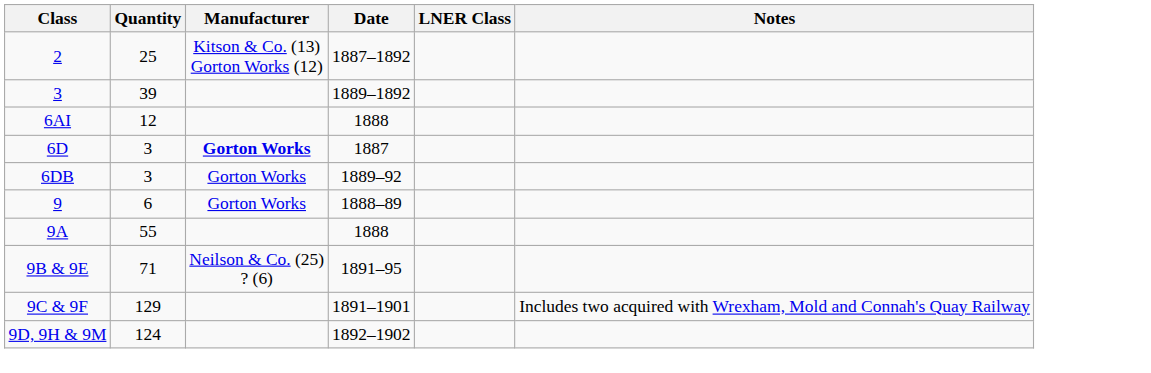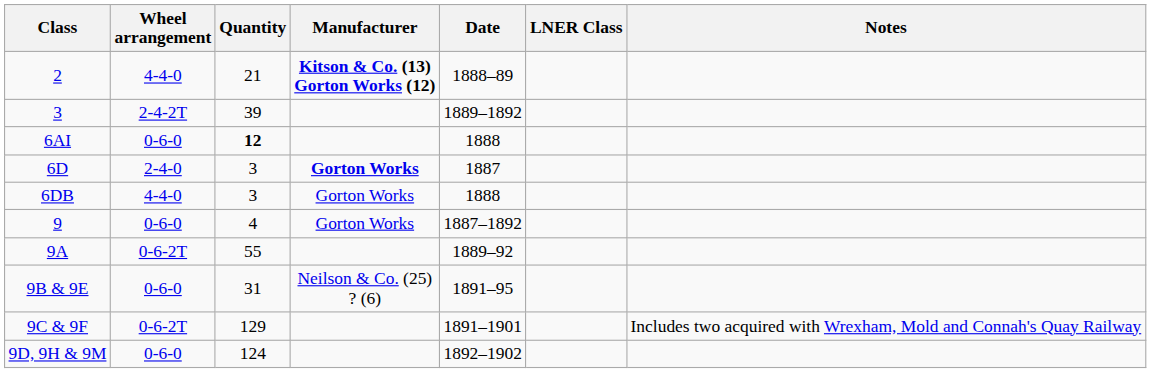+ column: Wheel arrangement | 4-4-0 | 2-4-2T | 0-6-0 | 2-4-0 | 4-4-0 | 0-6-0 | 0-6-2T | 0-6-0 | 0-6-2T | 0-6-0
2 | Quantity: 25 -> 21
2 | Manufacturer: normal -> bold
2 | Date: 1887–1892 -> 1888–89
6AI | Quantity: normal -> bold
6DB | Date: 1889–92 -> 1888
9 | Quantity: 6 -> 4
9 | Date: 1888–89 -> 1887–1892
9A | Date: 1888 -> 1889–92
9B & 9E | Quantity: 71 -> 31
